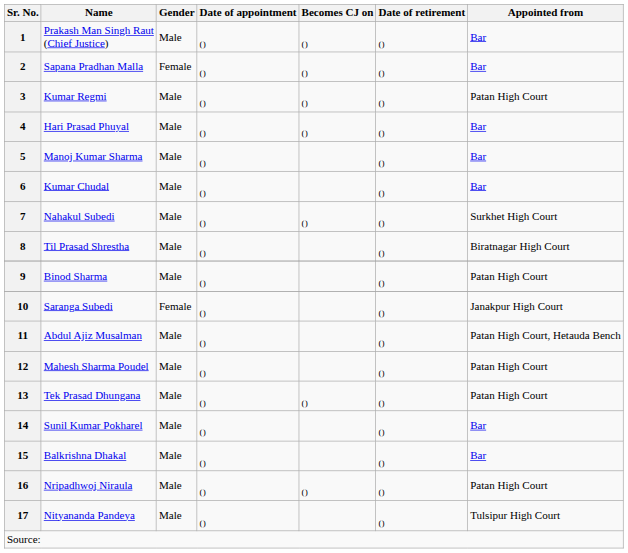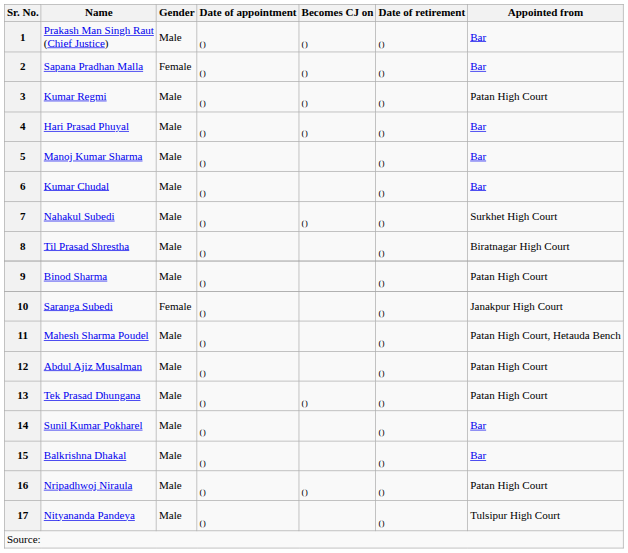11 | Name: Abdul Ajiz Musalman -> Mahesh Sharma Poudel
12 | Name: Mahesh Sharma Poudel -> Abdul Ajiz Musalman
